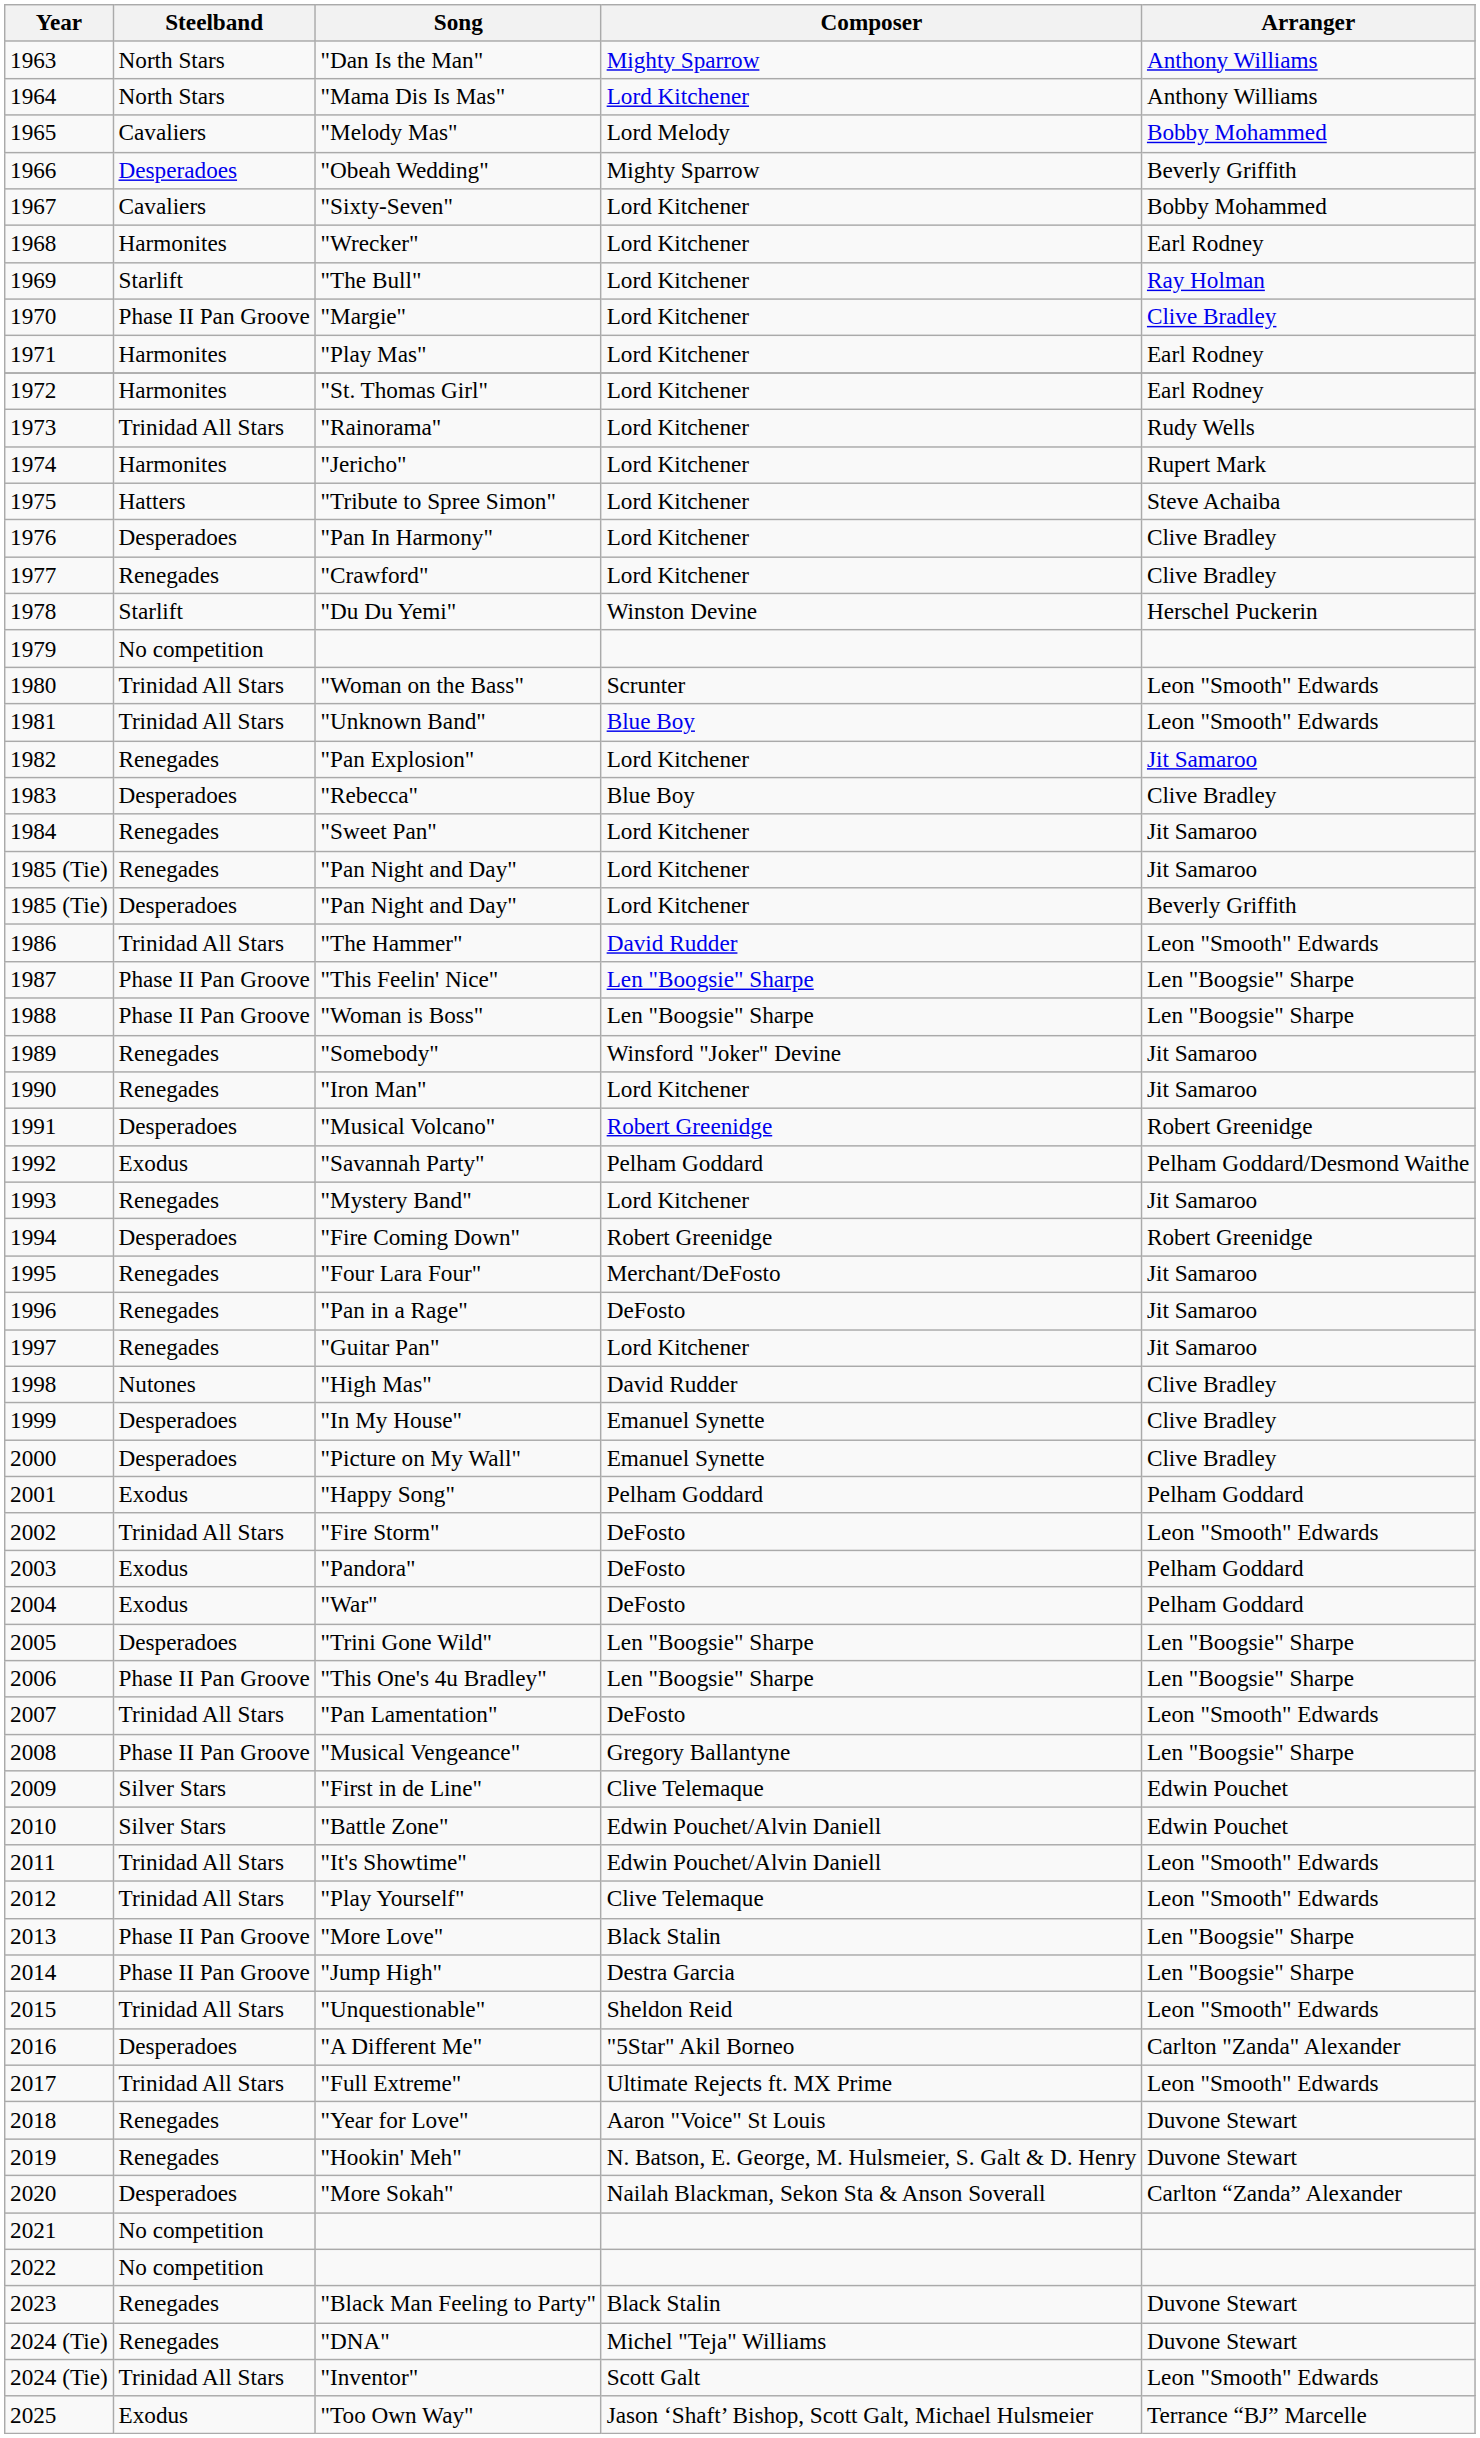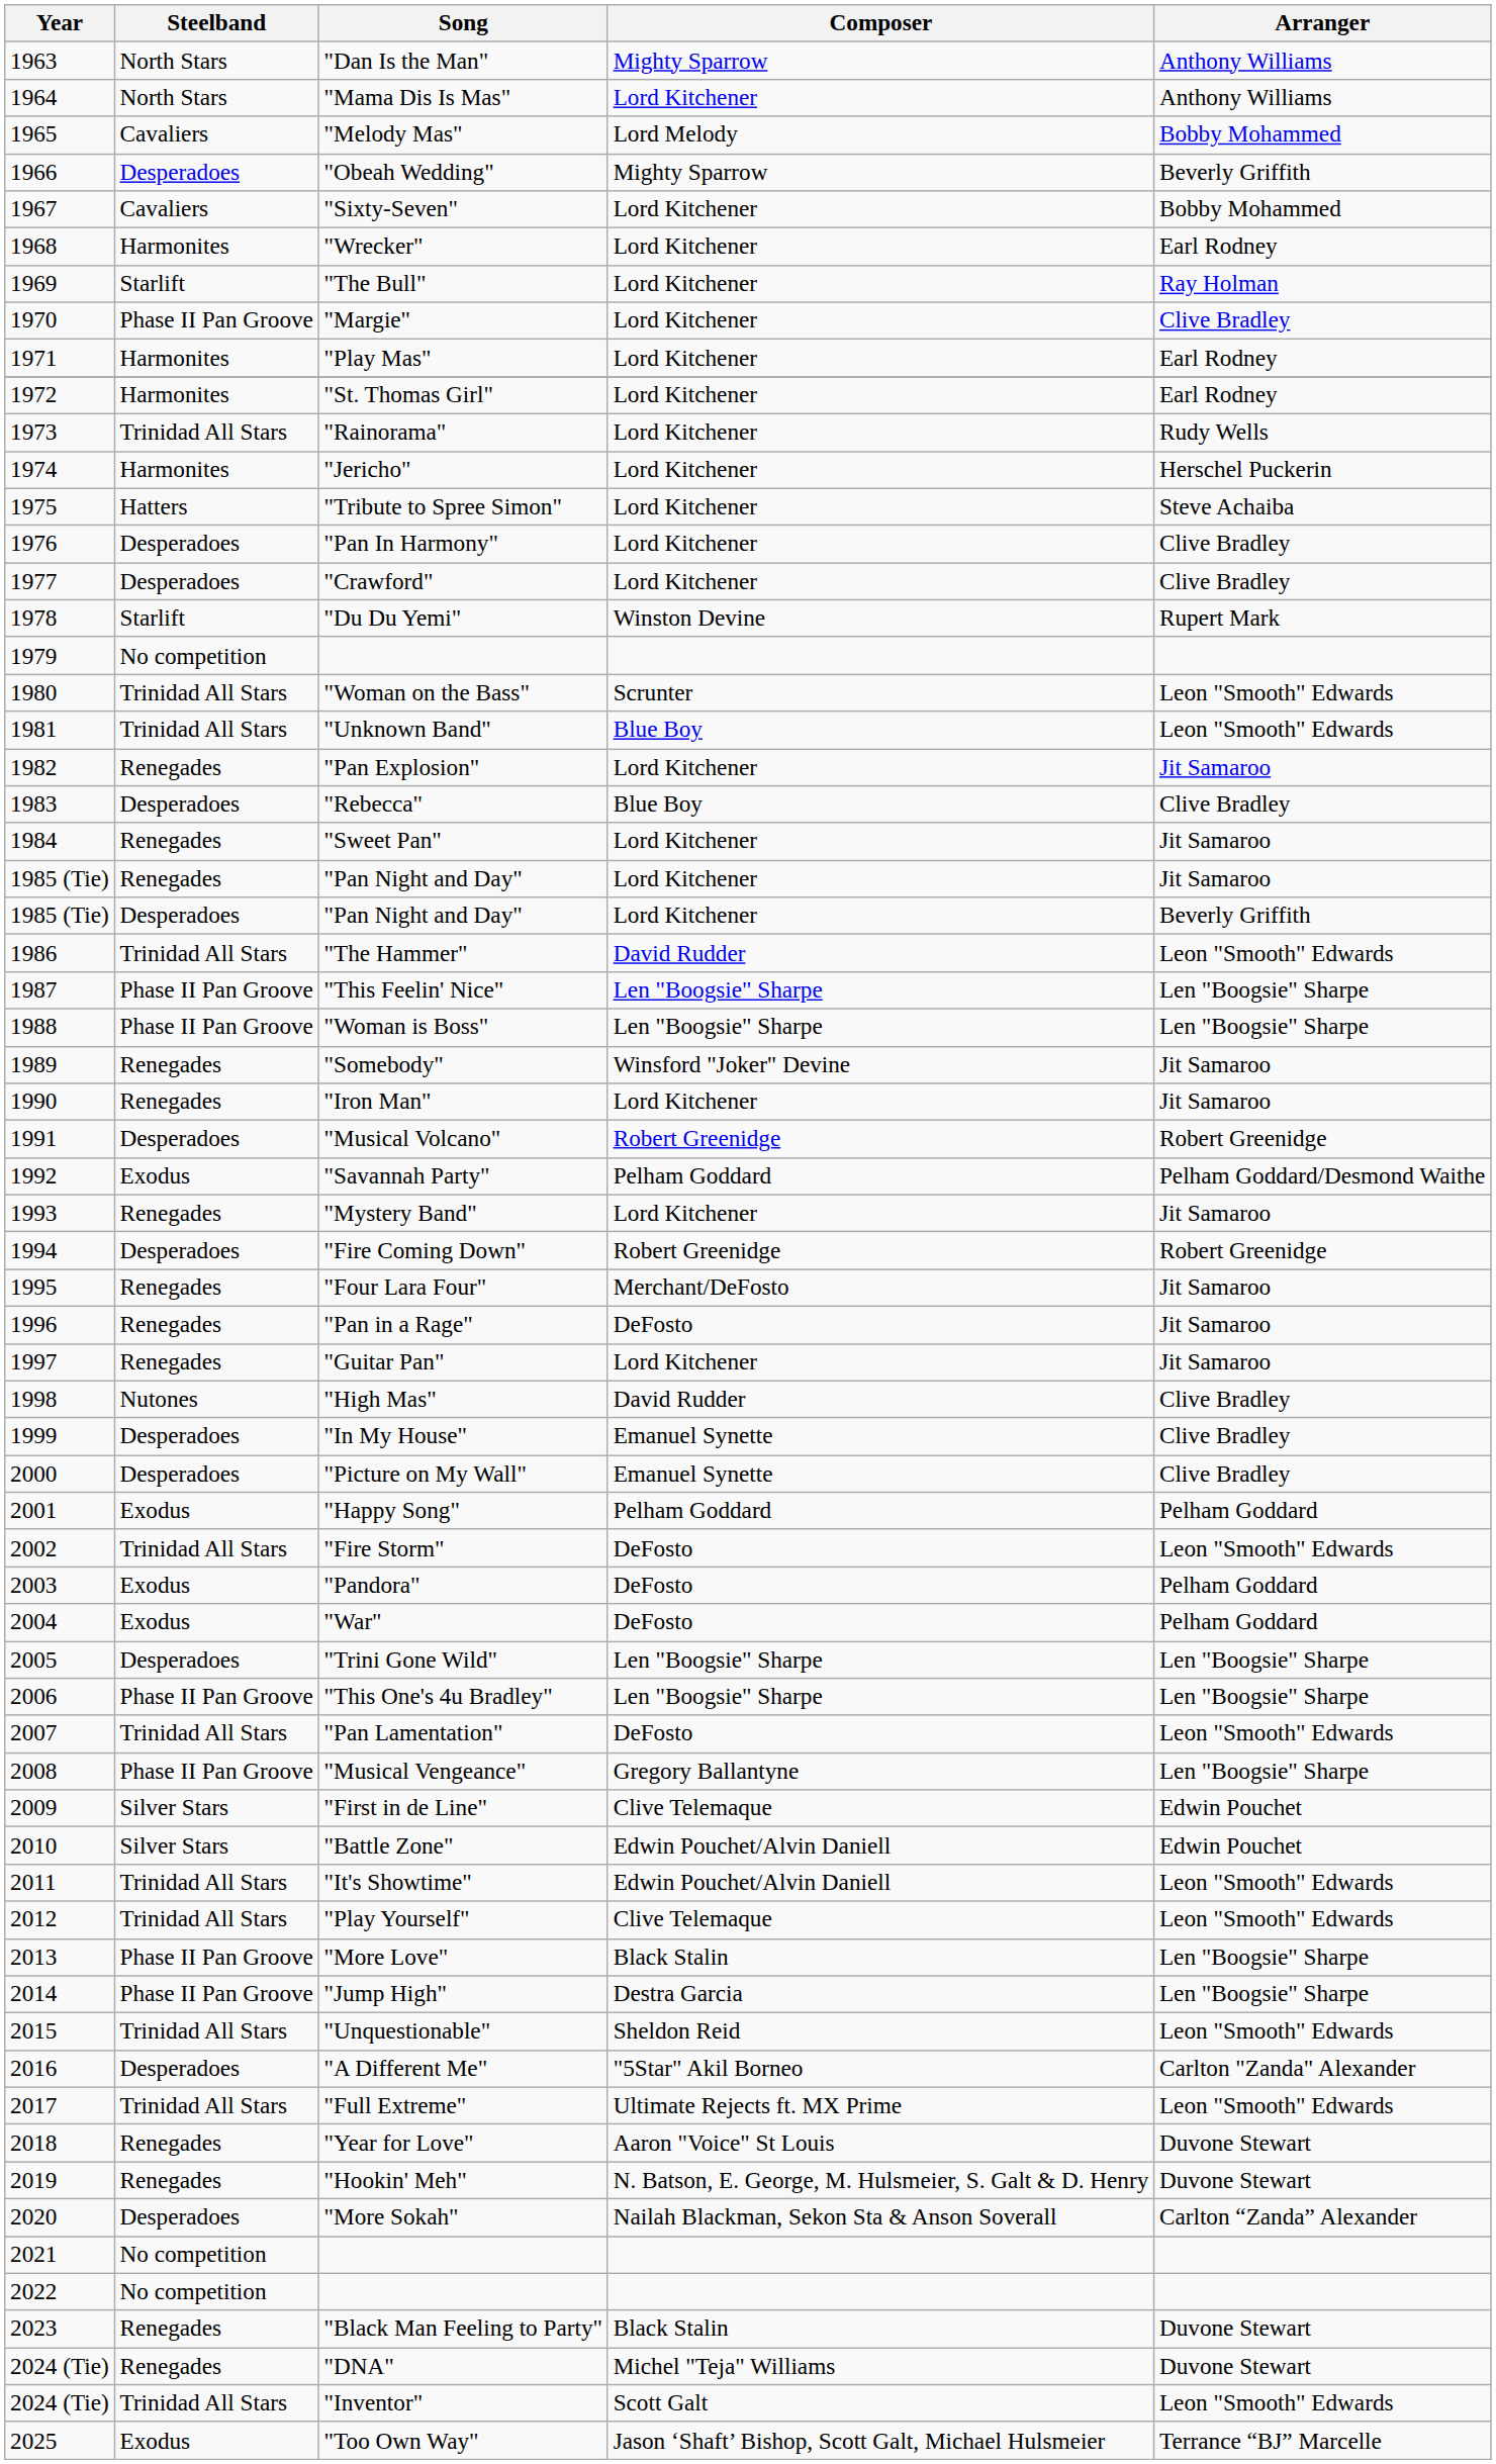"Jericho" | Arranger: Rupert Mark -> Herschel Puckerin
"Crawford" | Steelband: Renegades -> Desperadoes
"Du Du Yemi" | Arranger: Herschel Puckerin -> Rupert Mark
